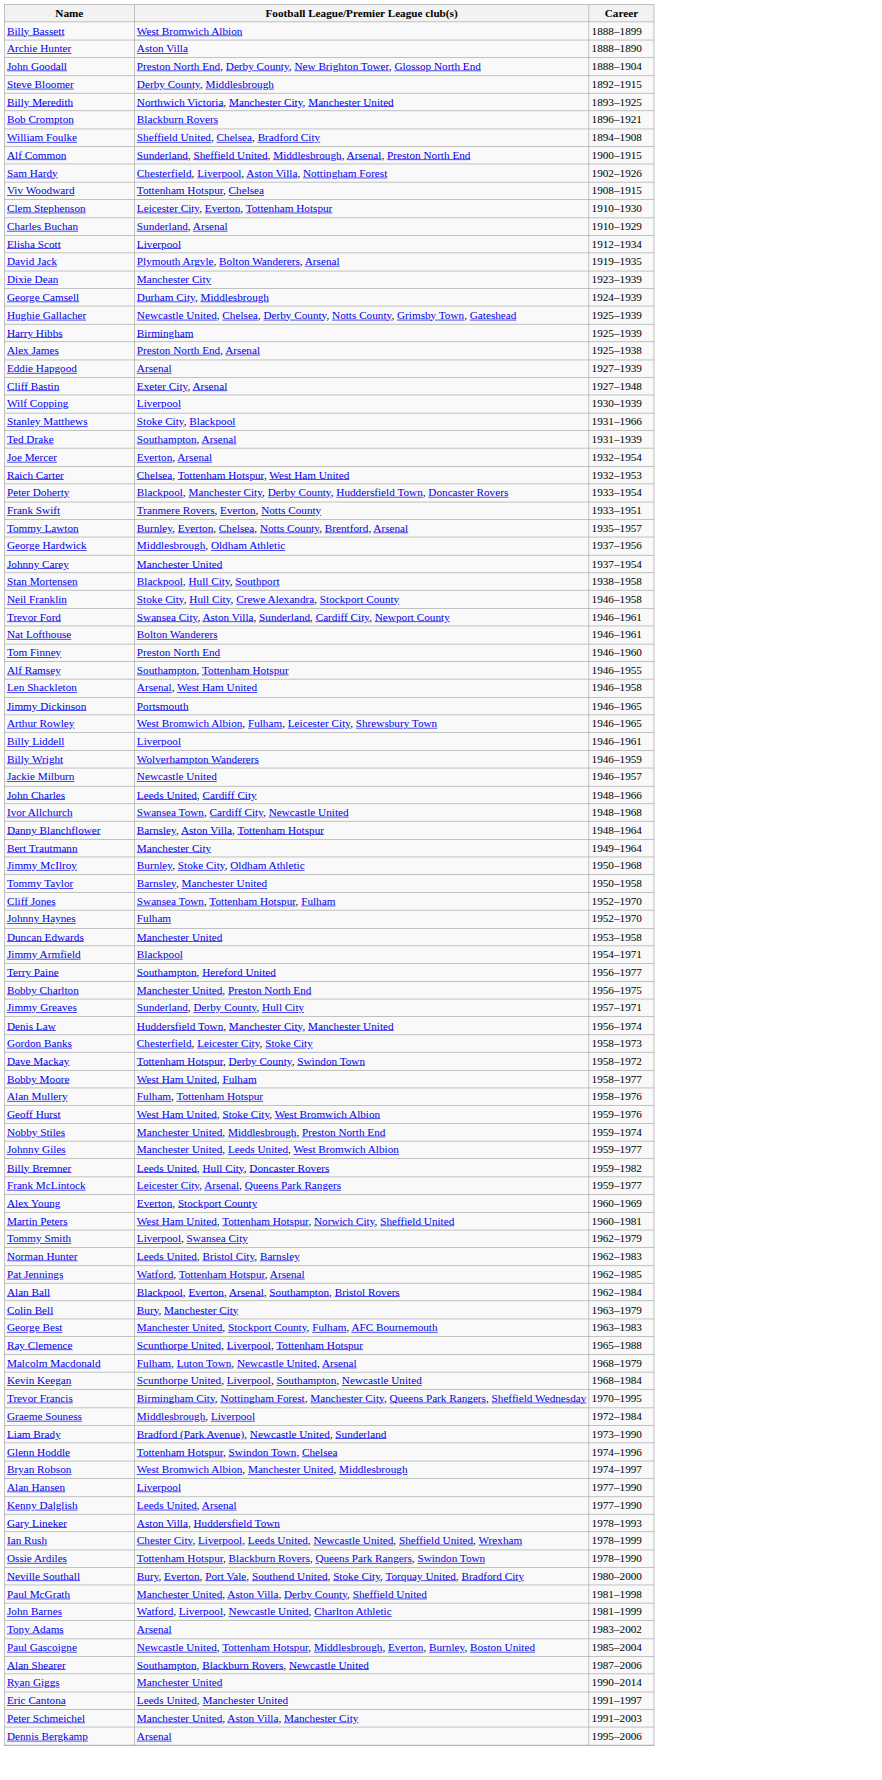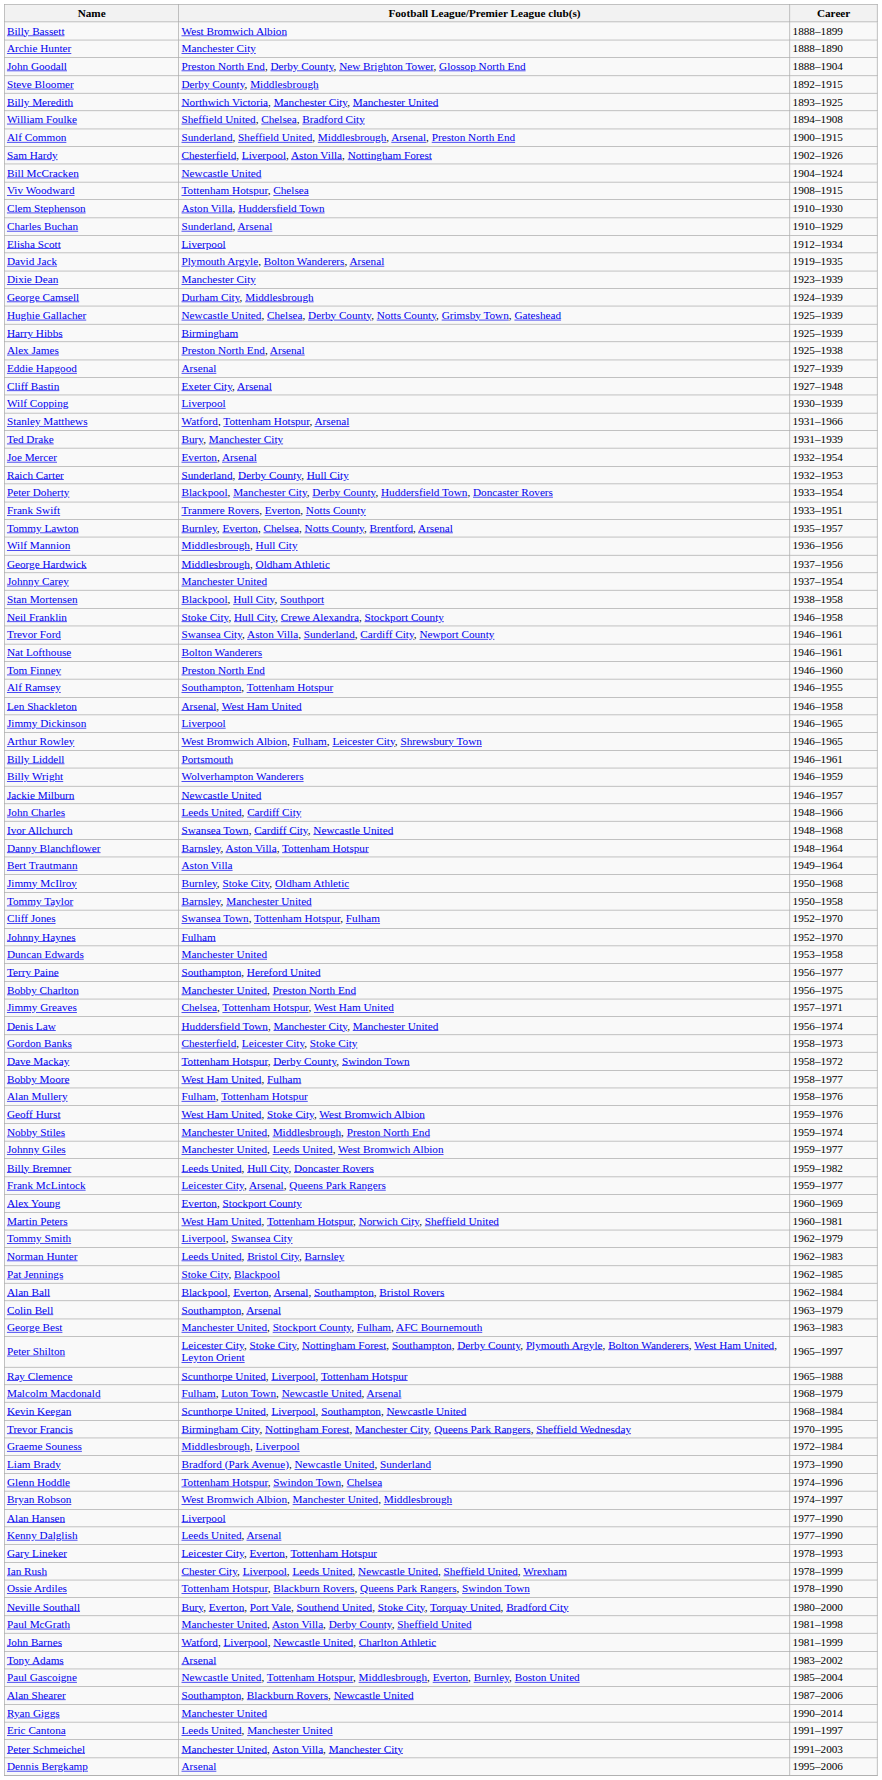Archie Hunter | Football League/Premier League club(s): Aston Villa -> Manchester City
- row: Bob Crompton | Blackburn Rovers | 1896–1921
+ row: Bill McCracken | Newcastle United | 1904–1924
Clem Stephenson | Football League/Premier League club(s): Leicester City, Everton, Tottenham Hotspur -> Aston Villa, Huddersfield Town
Stanley Matthews | Football League/Premier League club(s): Stoke City, Blackpool -> Watford, Tottenham Hotspur, Arsenal
Ted Drake | Football League/Premier League club(s): Southampton, Arsenal -> Bury, Manchester City
Raich Carter | Football League/Premier League club(s): Chelsea, Tottenham Hotspur, West Ham United -> Sunderland, Derby County, Hull City
+ row: Wilf Mannion | Middlesbrough, Hull City | 1936–1956
Jimmy Dickinson | Football League/Premier League club(s): Portsmouth -> Liverpool
Billy Liddell | Football League/Premier League club(s): Liverpool -> Portsmouth
Bert Trautmann | Football League/Premier League club(s): Manchester City -> Aston Villa
- row: Jimmy Armfield | Blackpool | 1954–1971
Jimmy Greaves | Football League/Premier League club(s): Sunderland, Derby County, Hull City -> Chelsea, Tottenham Hotspur, West Ham United
Pat Jennings | Football League/Premier League club(s): Watford, Tottenham Hotspur, Arsenal -> Stoke City, Blackpool
Colin Bell | Football League/Premier League club(s): Bury, Manchester City -> Southampton, Arsenal
+ row: Peter Shilton | Leicester City, Stoke City, Nottingham Forest, Southampton, Derby County, Plymouth Argyle, Bolton Wanderers, West Ham United, Leyton Orient | 1965–1997
Gary Lineker | Football League/Premier League club(s): Aston Villa, Huddersfield Town -> Leicester City, Everton, Tottenham Hotspur
